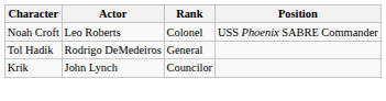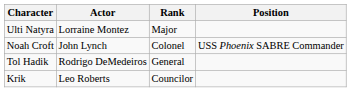+ row: Ulti Natyra | Lorraine Montez | Major
Noah Croft | Actor: Leo Roberts -> John Lynch
Krik | Actor: John Lynch -> Leo Roberts
